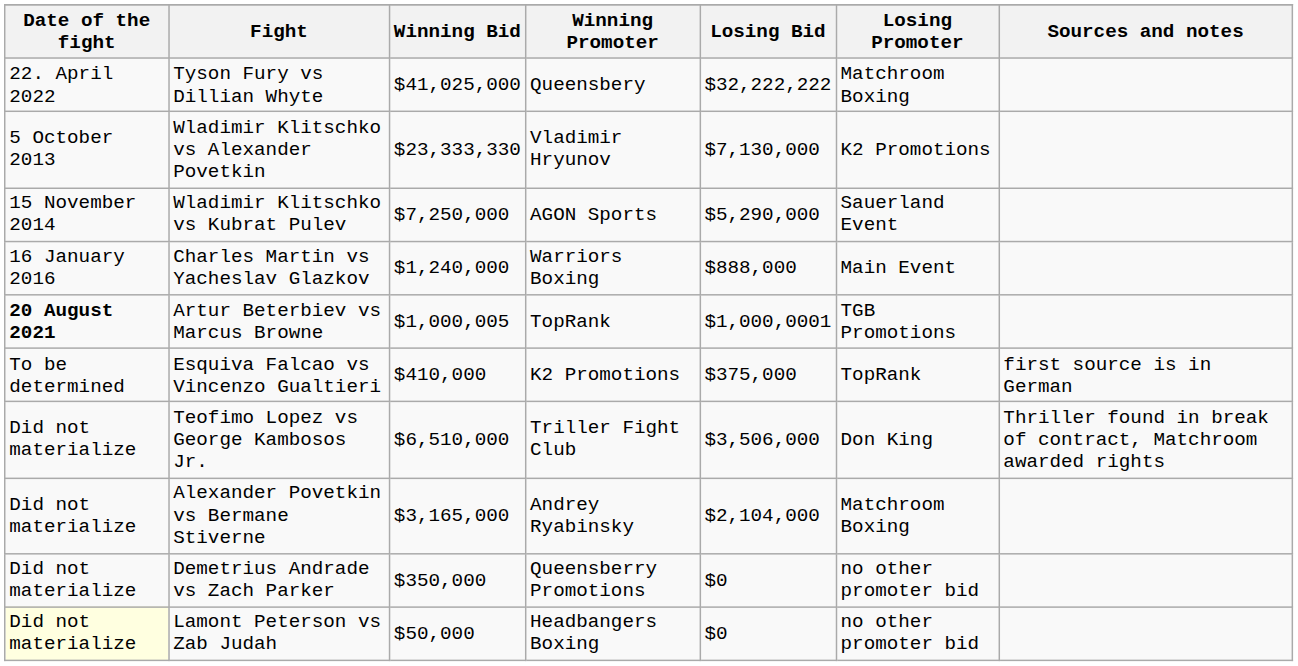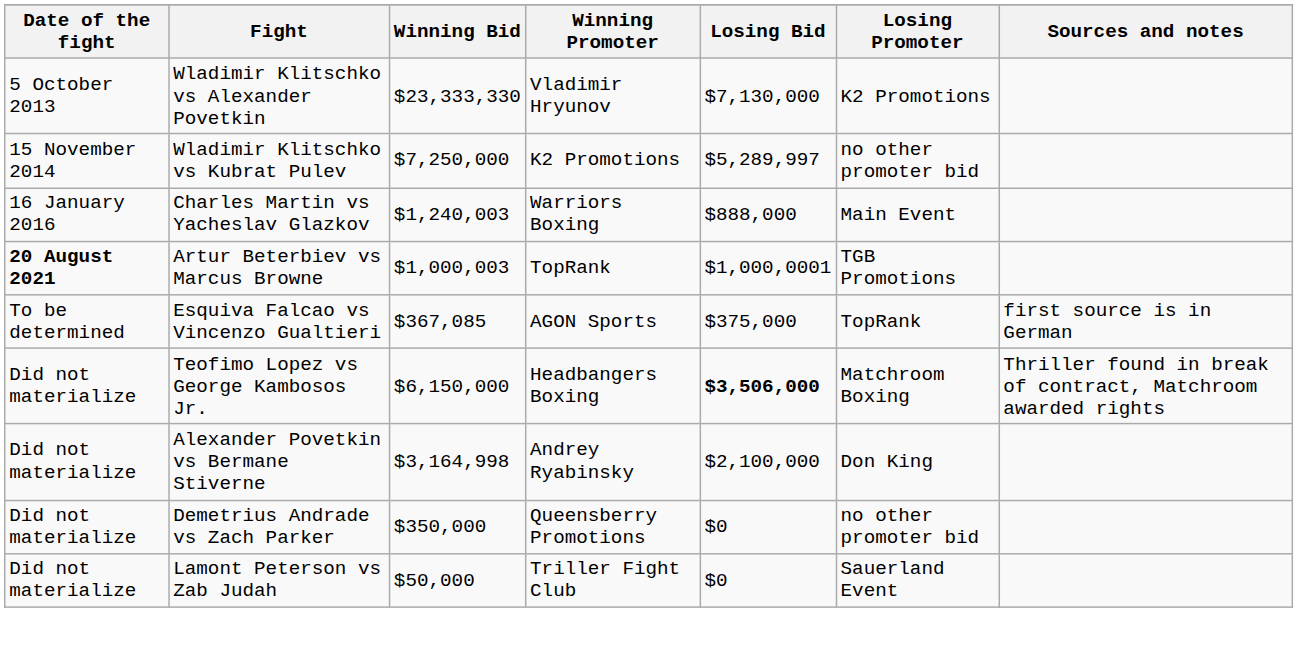- row: 22. April 2022 | Tyson Fury vs Dillian Whyte | $41,025,000 | Queensbery | $32,222,222 | Matchroom Boxing
Wladimir Klitschko vs Kubrat Pulev | Winning Promoter: AGON Sports -> K2 Promotions
Wladimir Klitschko vs Kubrat Pulev | Losing Bid: $5,290,000 -> $5,289,997
Wladimir Klitschko vs Kubrat Pulev | Losing Promoter: Sauerland Event -> no other promoter bid
Charles Martin vs Yacheslav Glazkov | Winning Bid: $1,240,000 -> $1,240,003
Artur Beterbiev vs Marcus Browne | Winning Bid: $1,000,005 -> $1,000,003
Esquiva Falcao vs Vincenzo Gualtieri | Winning Bid: $410,000 -> $367,085
Esquiva Falcao vs Vincenzo Gualtieri | Winning Promoter: K2 Promotions -> AGON Sports
Teofimo Lopez vs George Kambosos Jr. | Winning Bid: $6,510,000 -> $6,150,000
Teofimo Lopez vs George Kambosos Jr. | Winning Promoter: Triller Fight Club -> Headbangers Boxing
Teofimo Lopez vs George Kambosos Jr. | Losing Bid: normal -> bold
Teofimo Lopez vs George Kambosos Jr. | Losing Promoter: Don King -> Matchroom Boxing
Alexander Povetkin vs Bermane Stiverne | Winning Bid: $3,165,000 -> $3,164,998
Alexander Povetkin vs Bermane Stiverne | Losing Bid: $2,104,000 -> $2,100,000
Alexander Povetkin vs Bermane Stiverne | Losing Promoter: Matchroom Boxing -> Don King
Lamont Peterson vs Zab Judah | Date of the fight: lightyellow background -> no background
Lamont Peterson vs Zab Judah | Winning Promoter: Headbangers Boxing -> Triller Fight Club
Lamont Peterson vs Zab Judah | Losing Promoter: no other promoter bid -> Sauerland Event
